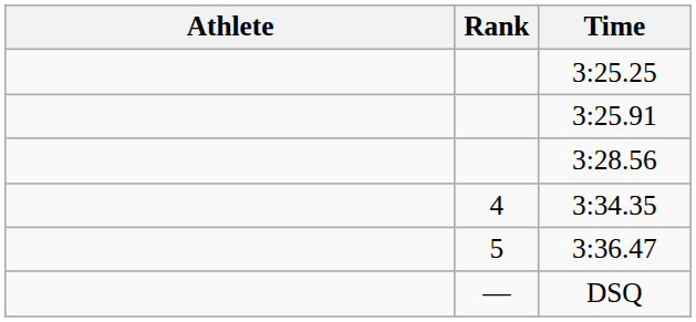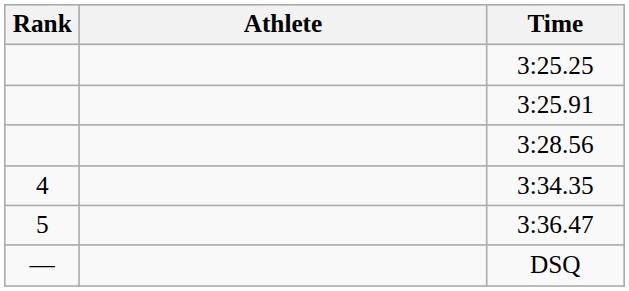columns swapped: Rank <-> Athlete
